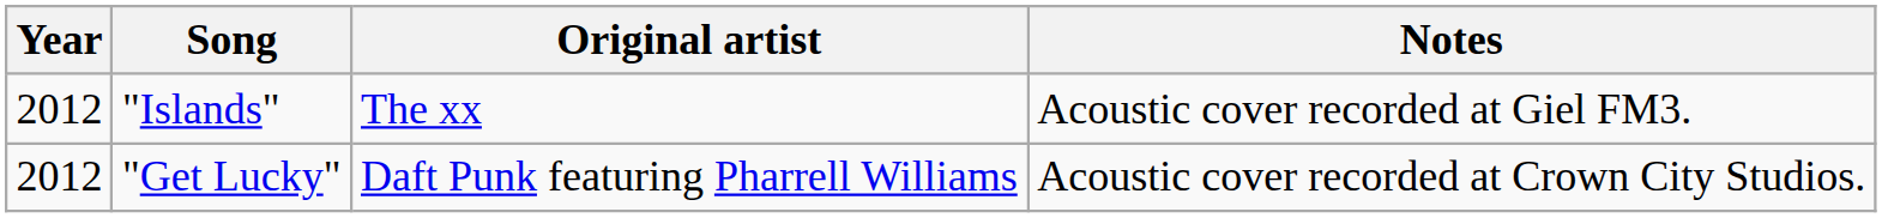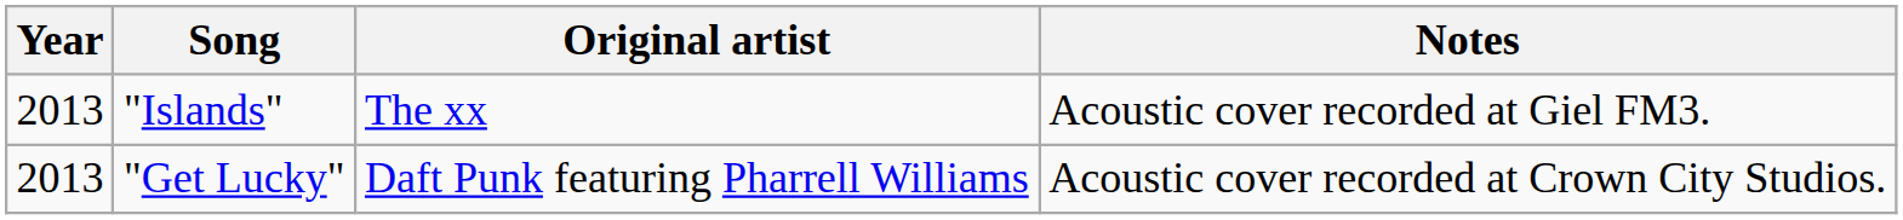"Islands" | Year: 2012 -> 2013
"Get Lucky" | Year: 2012 -> 2013
